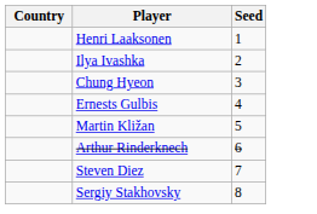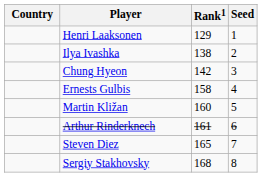+ column: Rank1 | 129 | 138 | 142 | 158 | 160 | 161 | 165 | 168
